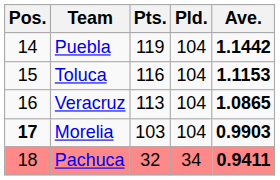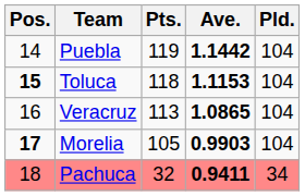columns swapped: Pld. <-> Ave.
Toluca | Pos.: normal -> bold
Toluca | Pts.: 116 -> 118
Morelia | Pts.: 103 -> 105
